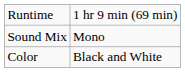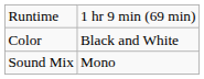rows swapped: Sound Mix <-> Color
